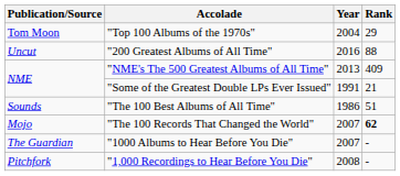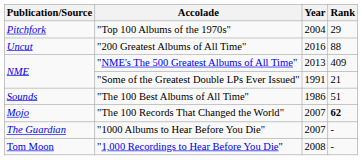"Top 100 Albums of the 1970s" | Publication/Source: Tom Moon -> Pitchfork
"1,000 Recordings to Hear Before You Die" | Publication/Source: Pitchfork -> Tom Moon
